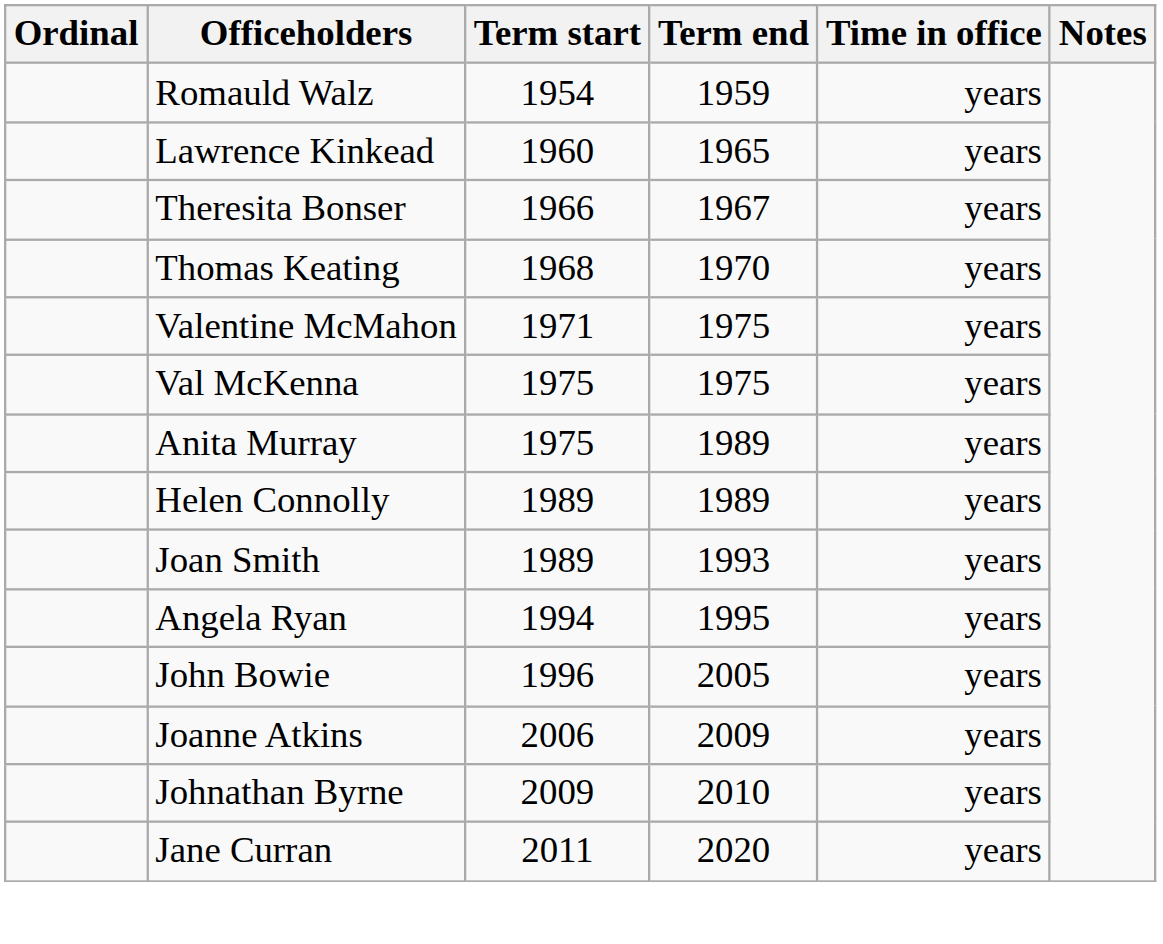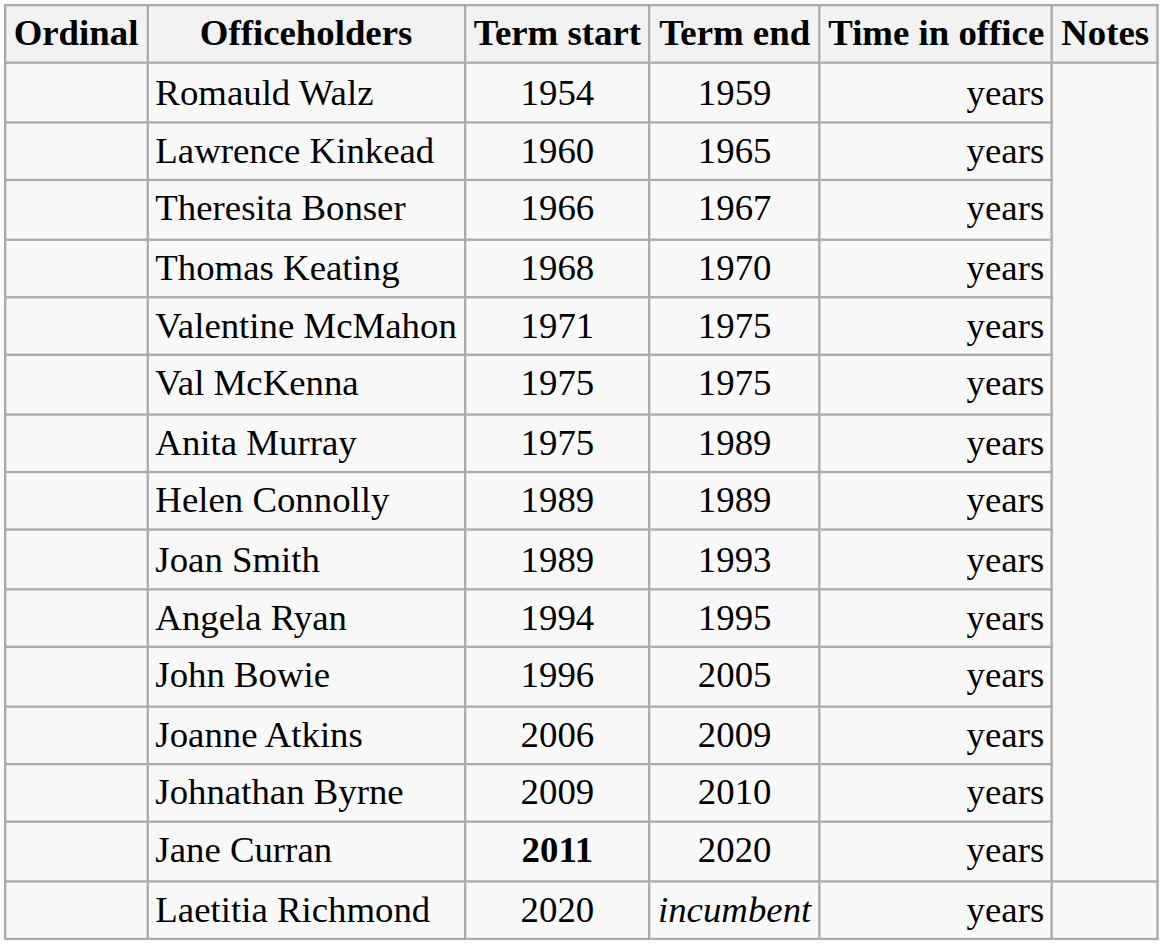Jane Curran | Term start: normal -> bold
+ row: Laetitia Richmond | 2020 | incumbent | years
